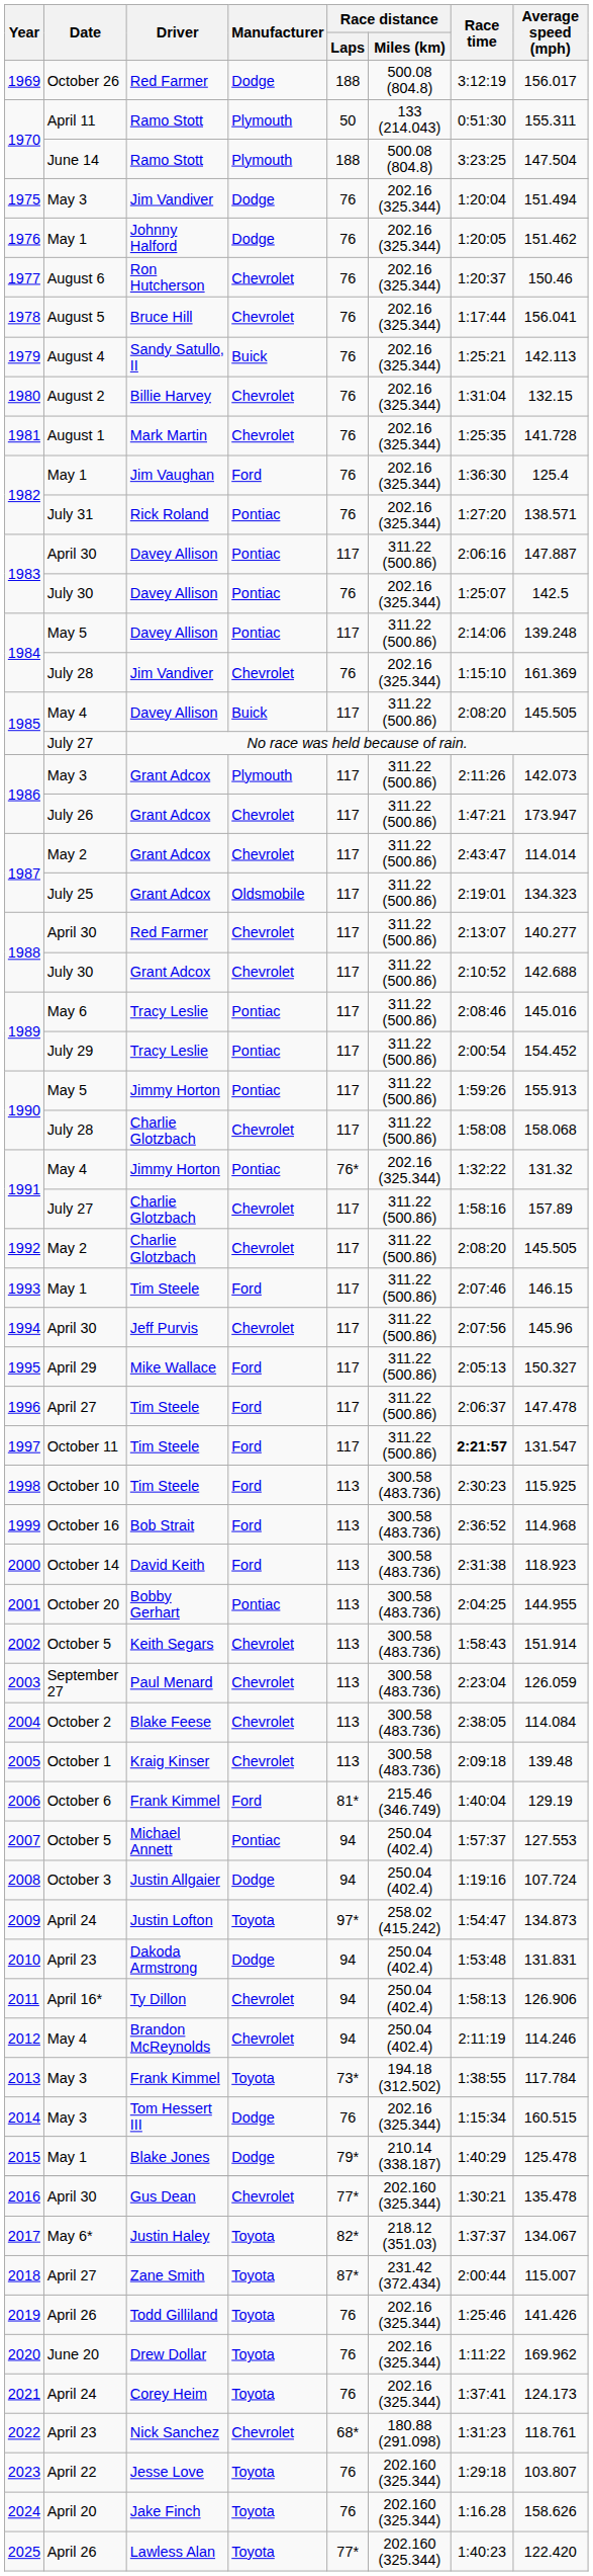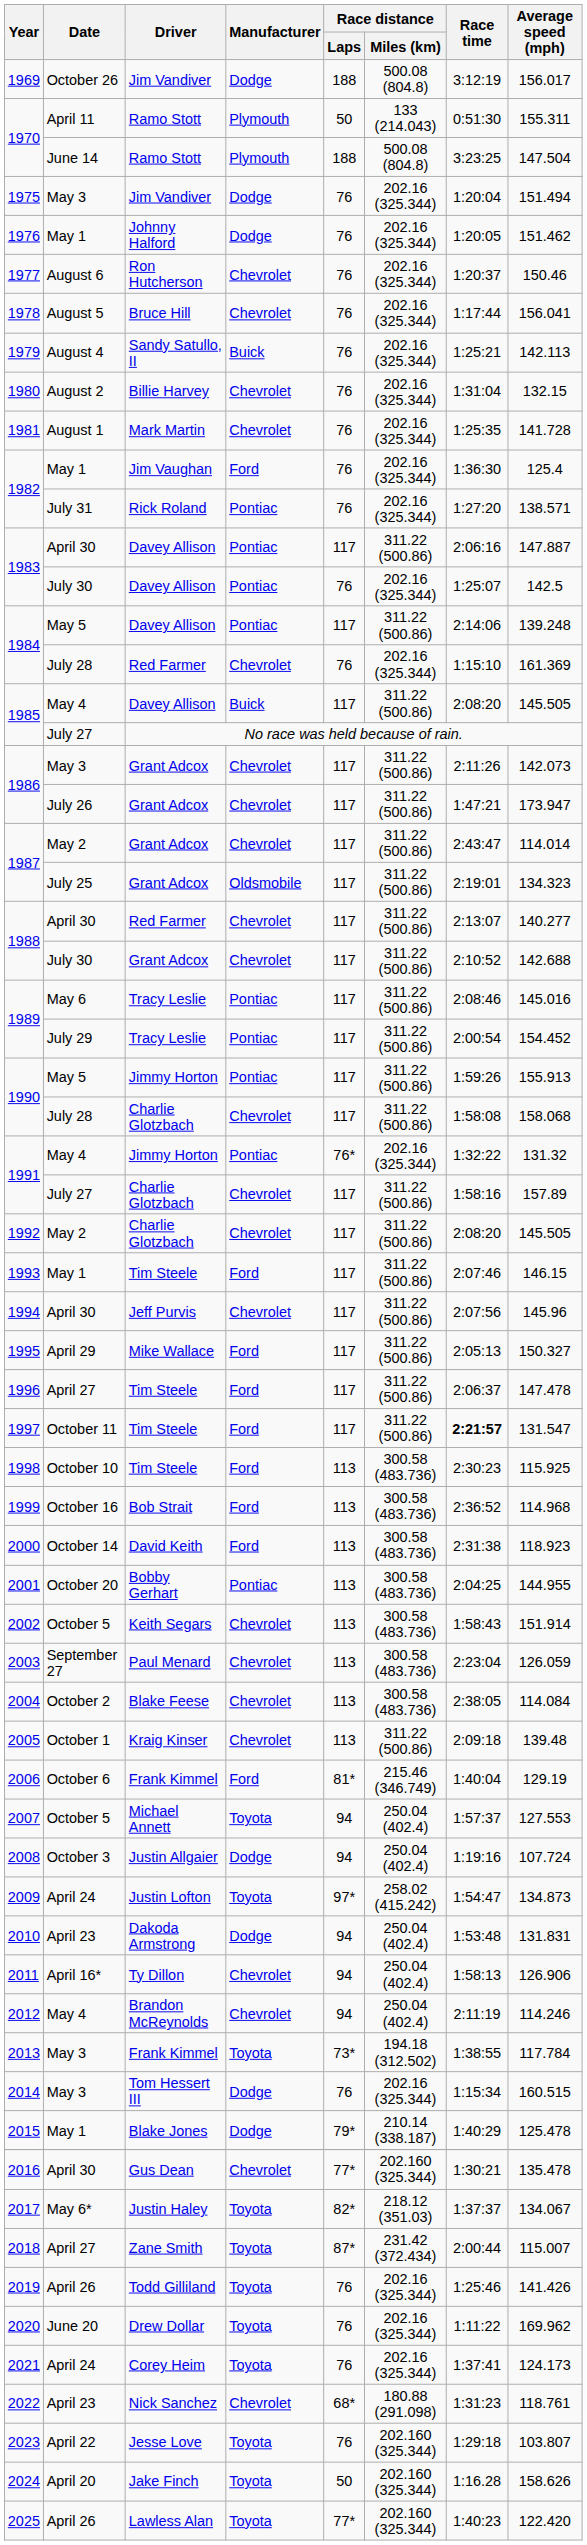1969 | Driver: Red Farmer -> Jim Vandiver
1984 / July 28 | Driver: Jim Vandiver -> Red Farmer
1986 / May 3 | Manufacturer: Plymouth -> Chevrolet
2005 | Race distance / Miles (km): 300.58 (483.736) -> 311.22 (500.86)
2007 | Manufacturer: Pontiac -> Toyota
2024 | Race distance / Laps: 76 -> 50
